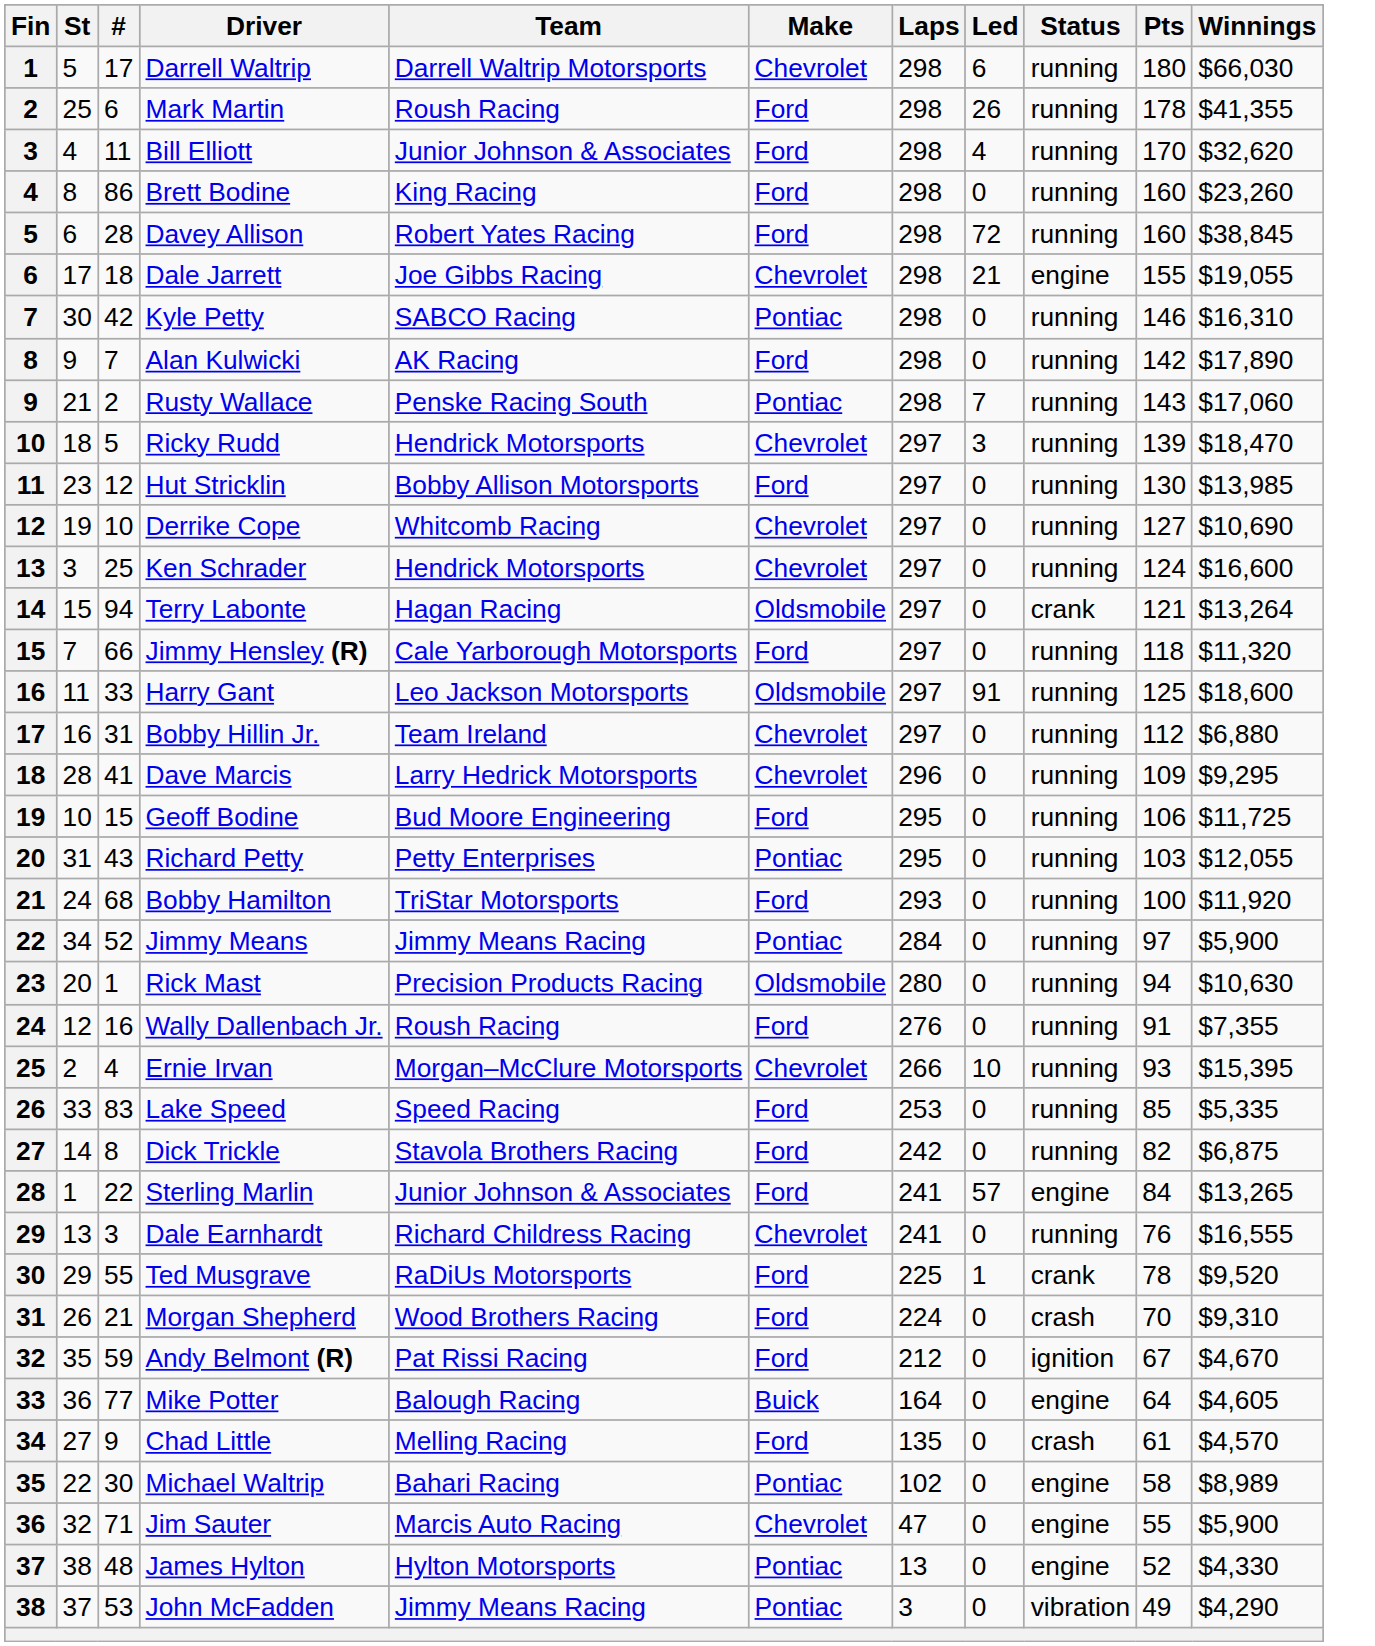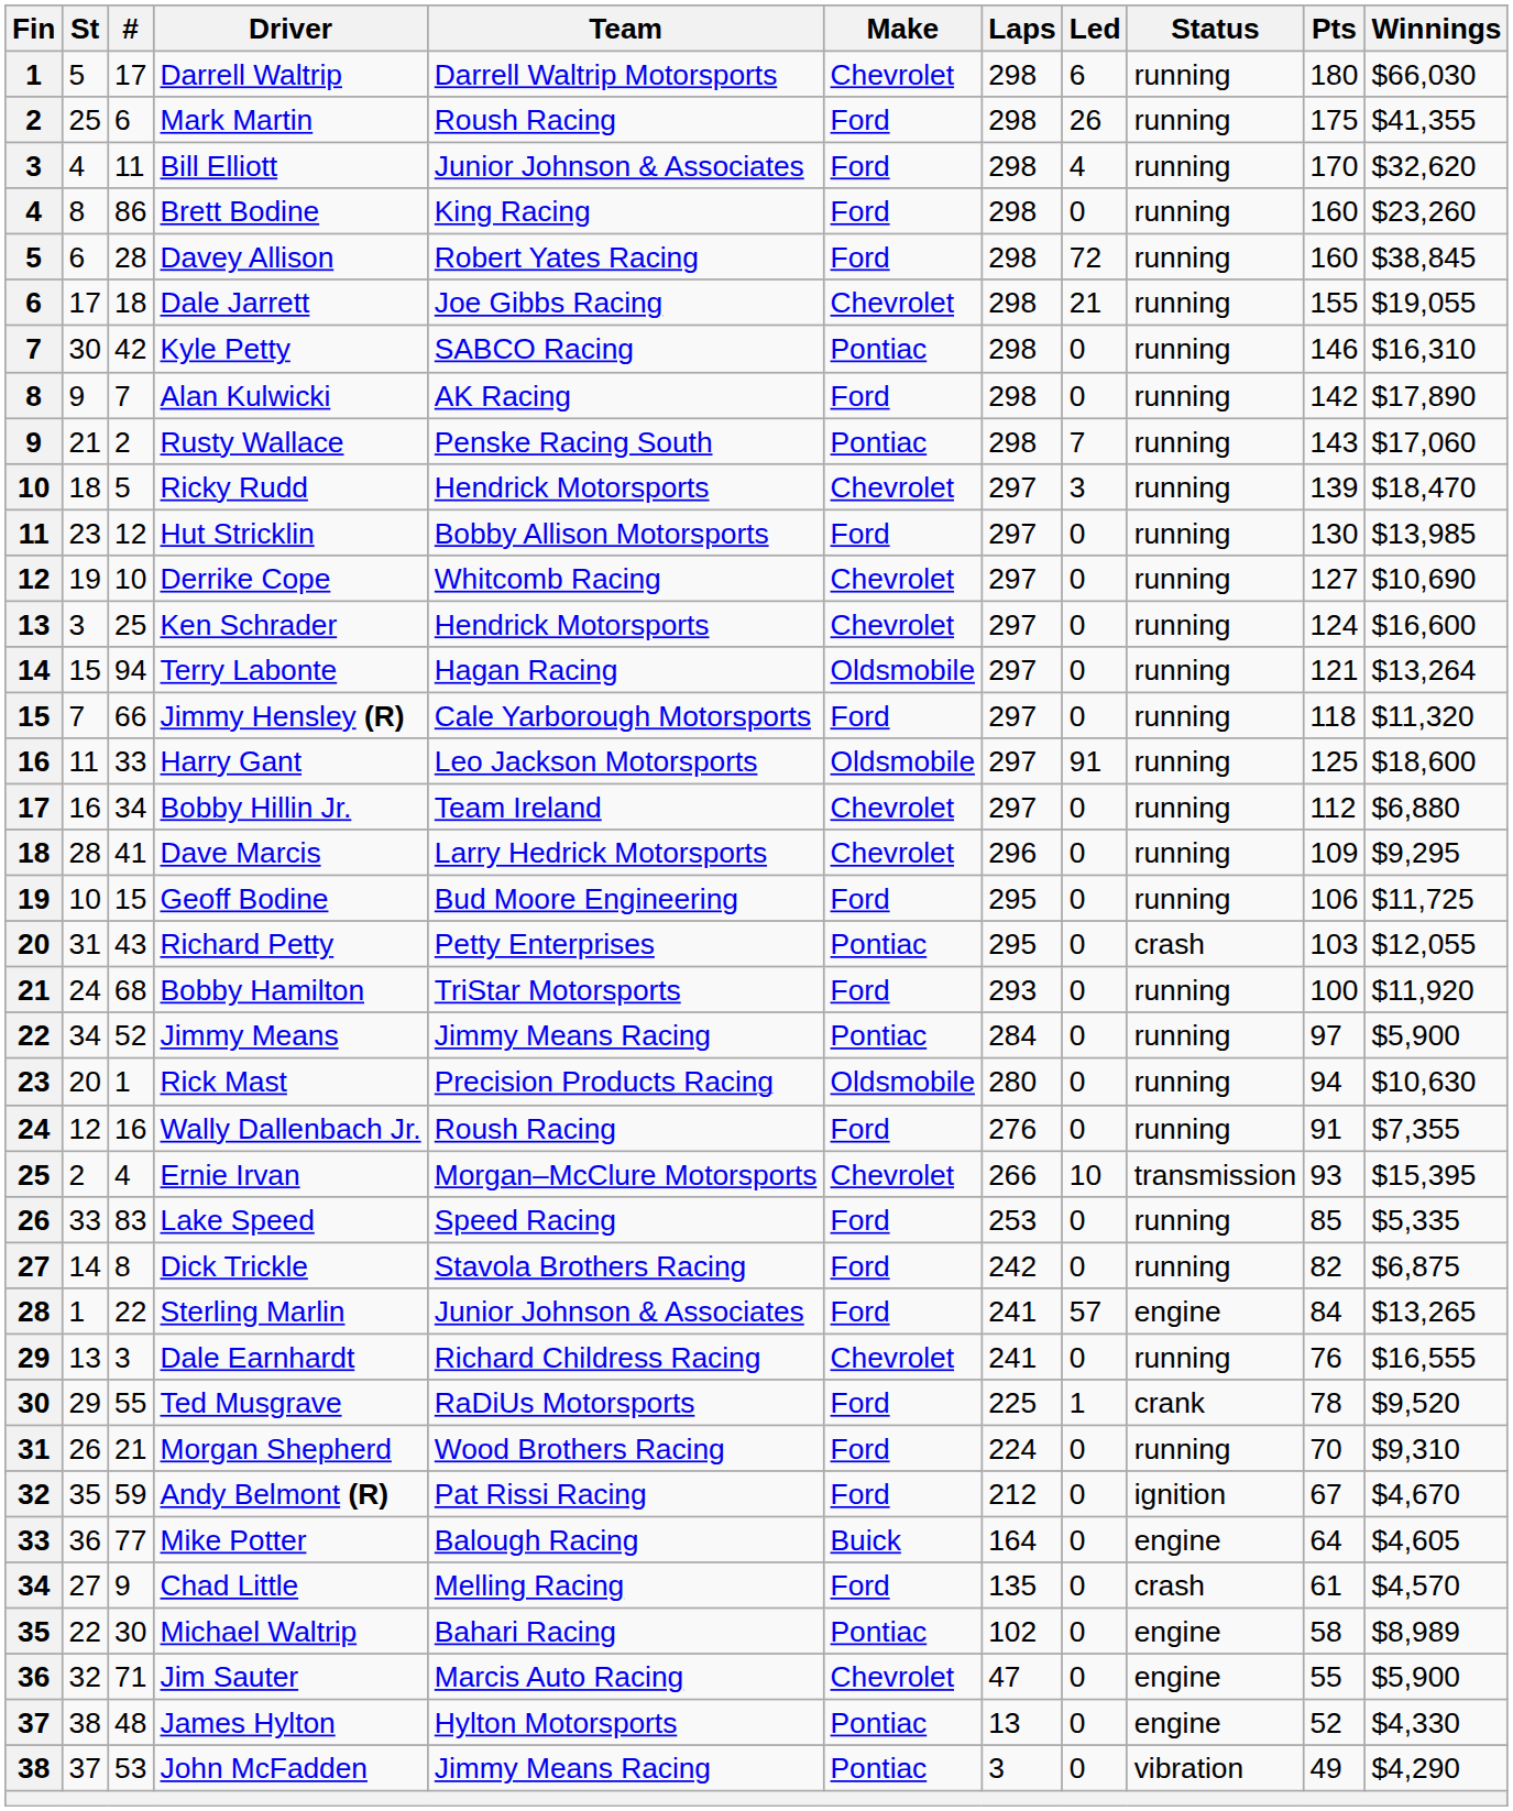Mark Martin | Pts: 178 -> 175
Dale Jarrett | Status: engine -> running
Terry Labonte | Status: crank -> running
Bobby Hillin Jr. | #: 31 -> 34
Richard Petty | Status: running -> crash
Ernie Irvan | Status: running -> transmission
Morgan Shepherd | Status: crash -> running
